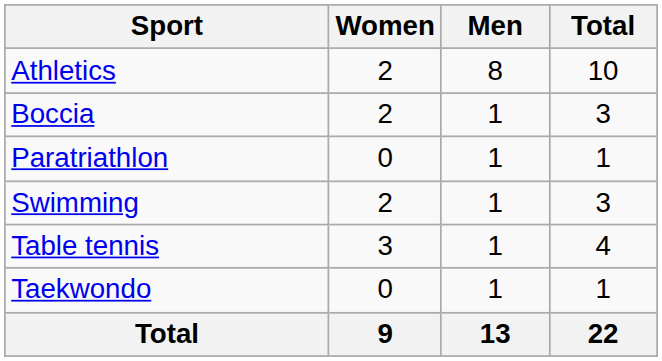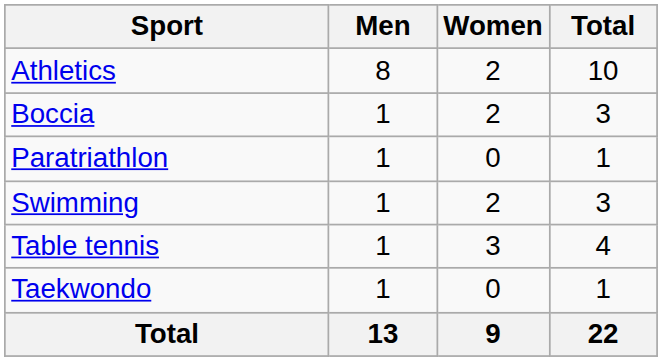columns swapped: Men <-> Women
